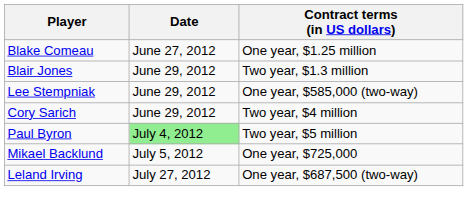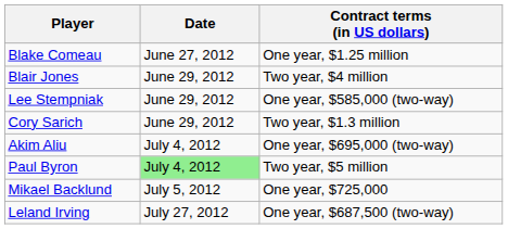Blair Jones | Contract terms (in US dollars): Two year, $1.3 million -> Two year, $4 million
Cory Sarich | Contract terms (in US dollars): Two year, $4 million -> Two year, $1.3 million
+ row: Akim Aliu | July 4, 2012 | One year, $695,000 (two-way)
